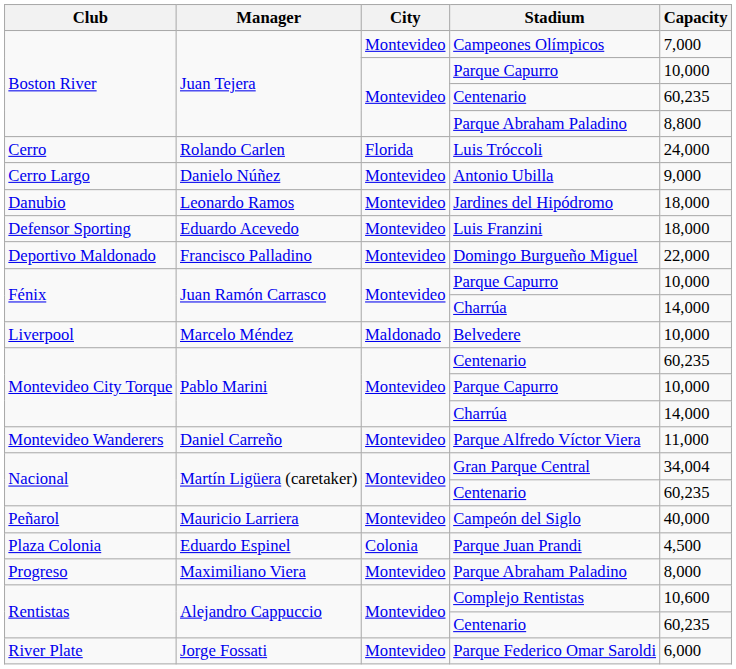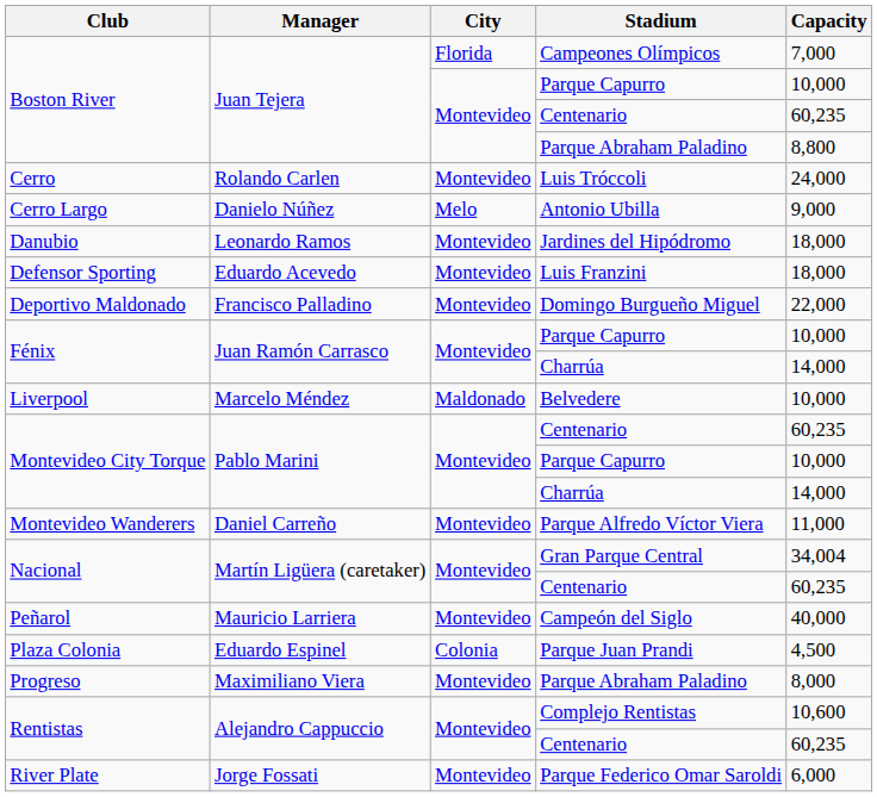Campeones Olímpicos | City: Montevideo -> Florida
Luis Tróccoli | City: Florida -> Montevideo
Antonio Ubilla | City: Montevideo -> Melo
